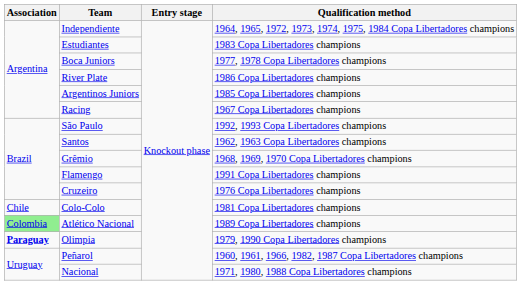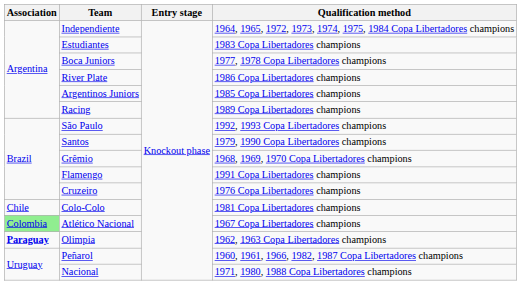Racing | Qualification method: 1967 Copa Libertadores champions -> 1989 Copa Libertadores champions
Santos | Qualification method: 1962, 1963 Copa Libertadores champions -> 1979, 1990 Copa Libertadores champions
Atlético Nacional | Qualification method: 1989 Copa Libertadores champions -> 1967 Copa Libertadores champions
Olimpia | Qualification method: 1979, 1990 Copa Libertadores champions -> 1962, 1963 Copa Libertadores champions
